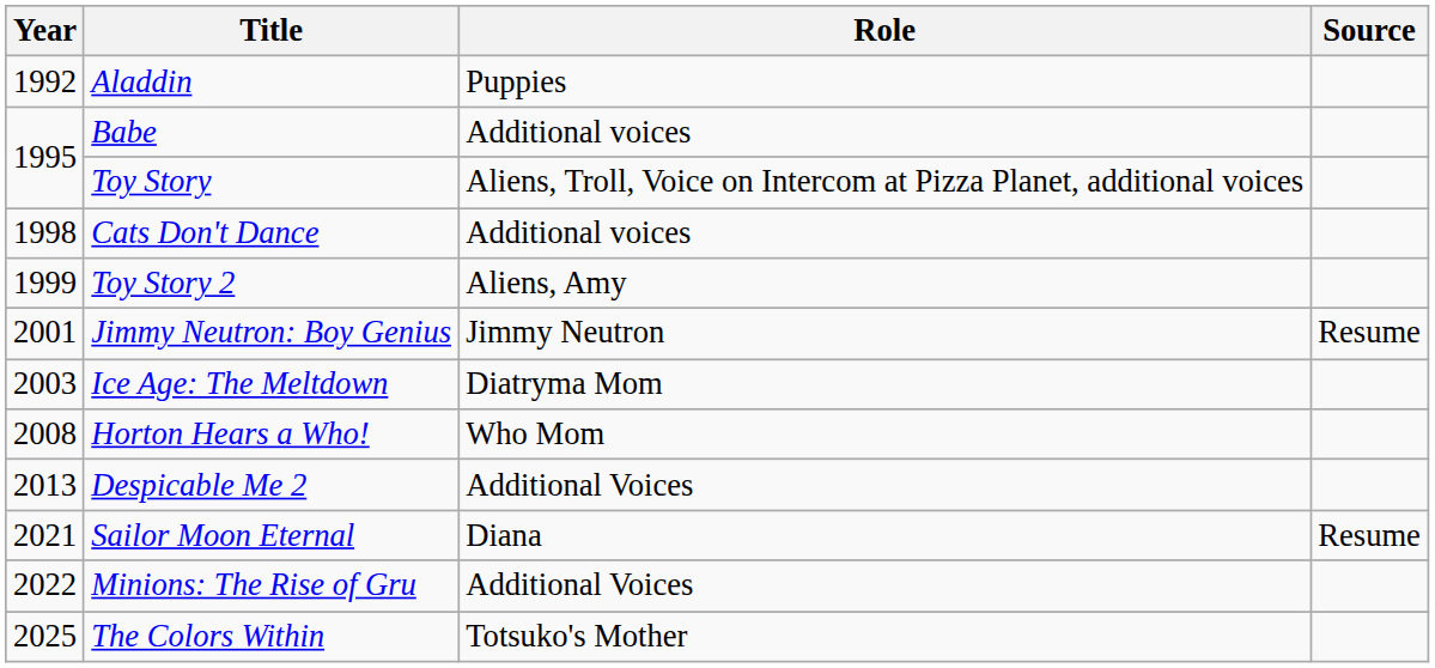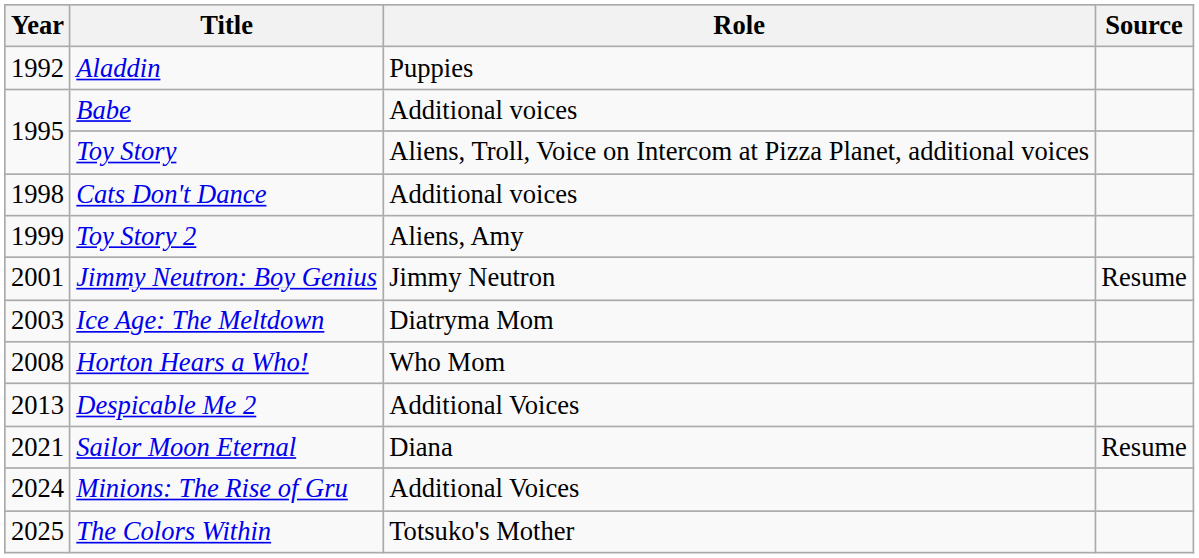Minions: The Rise of Gru | Year: 2022 -> 2024
